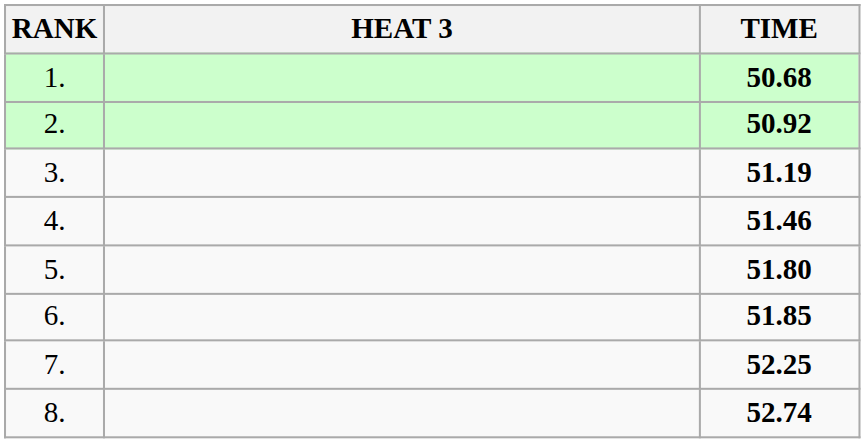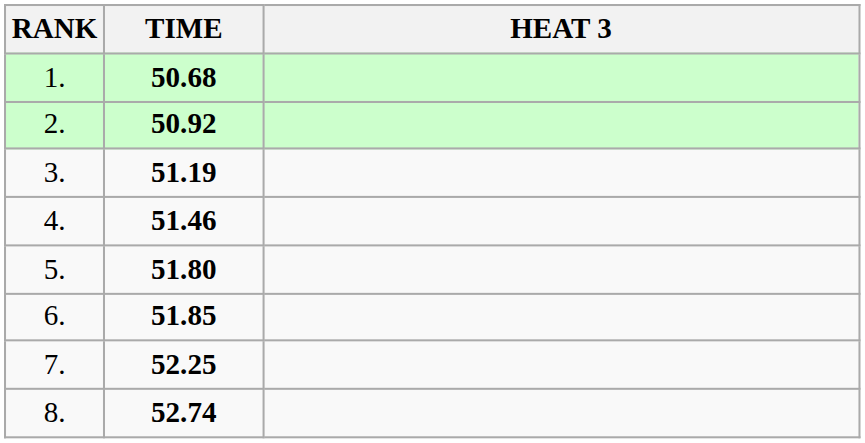columns swapped: HEAT 3 <-> TIME
